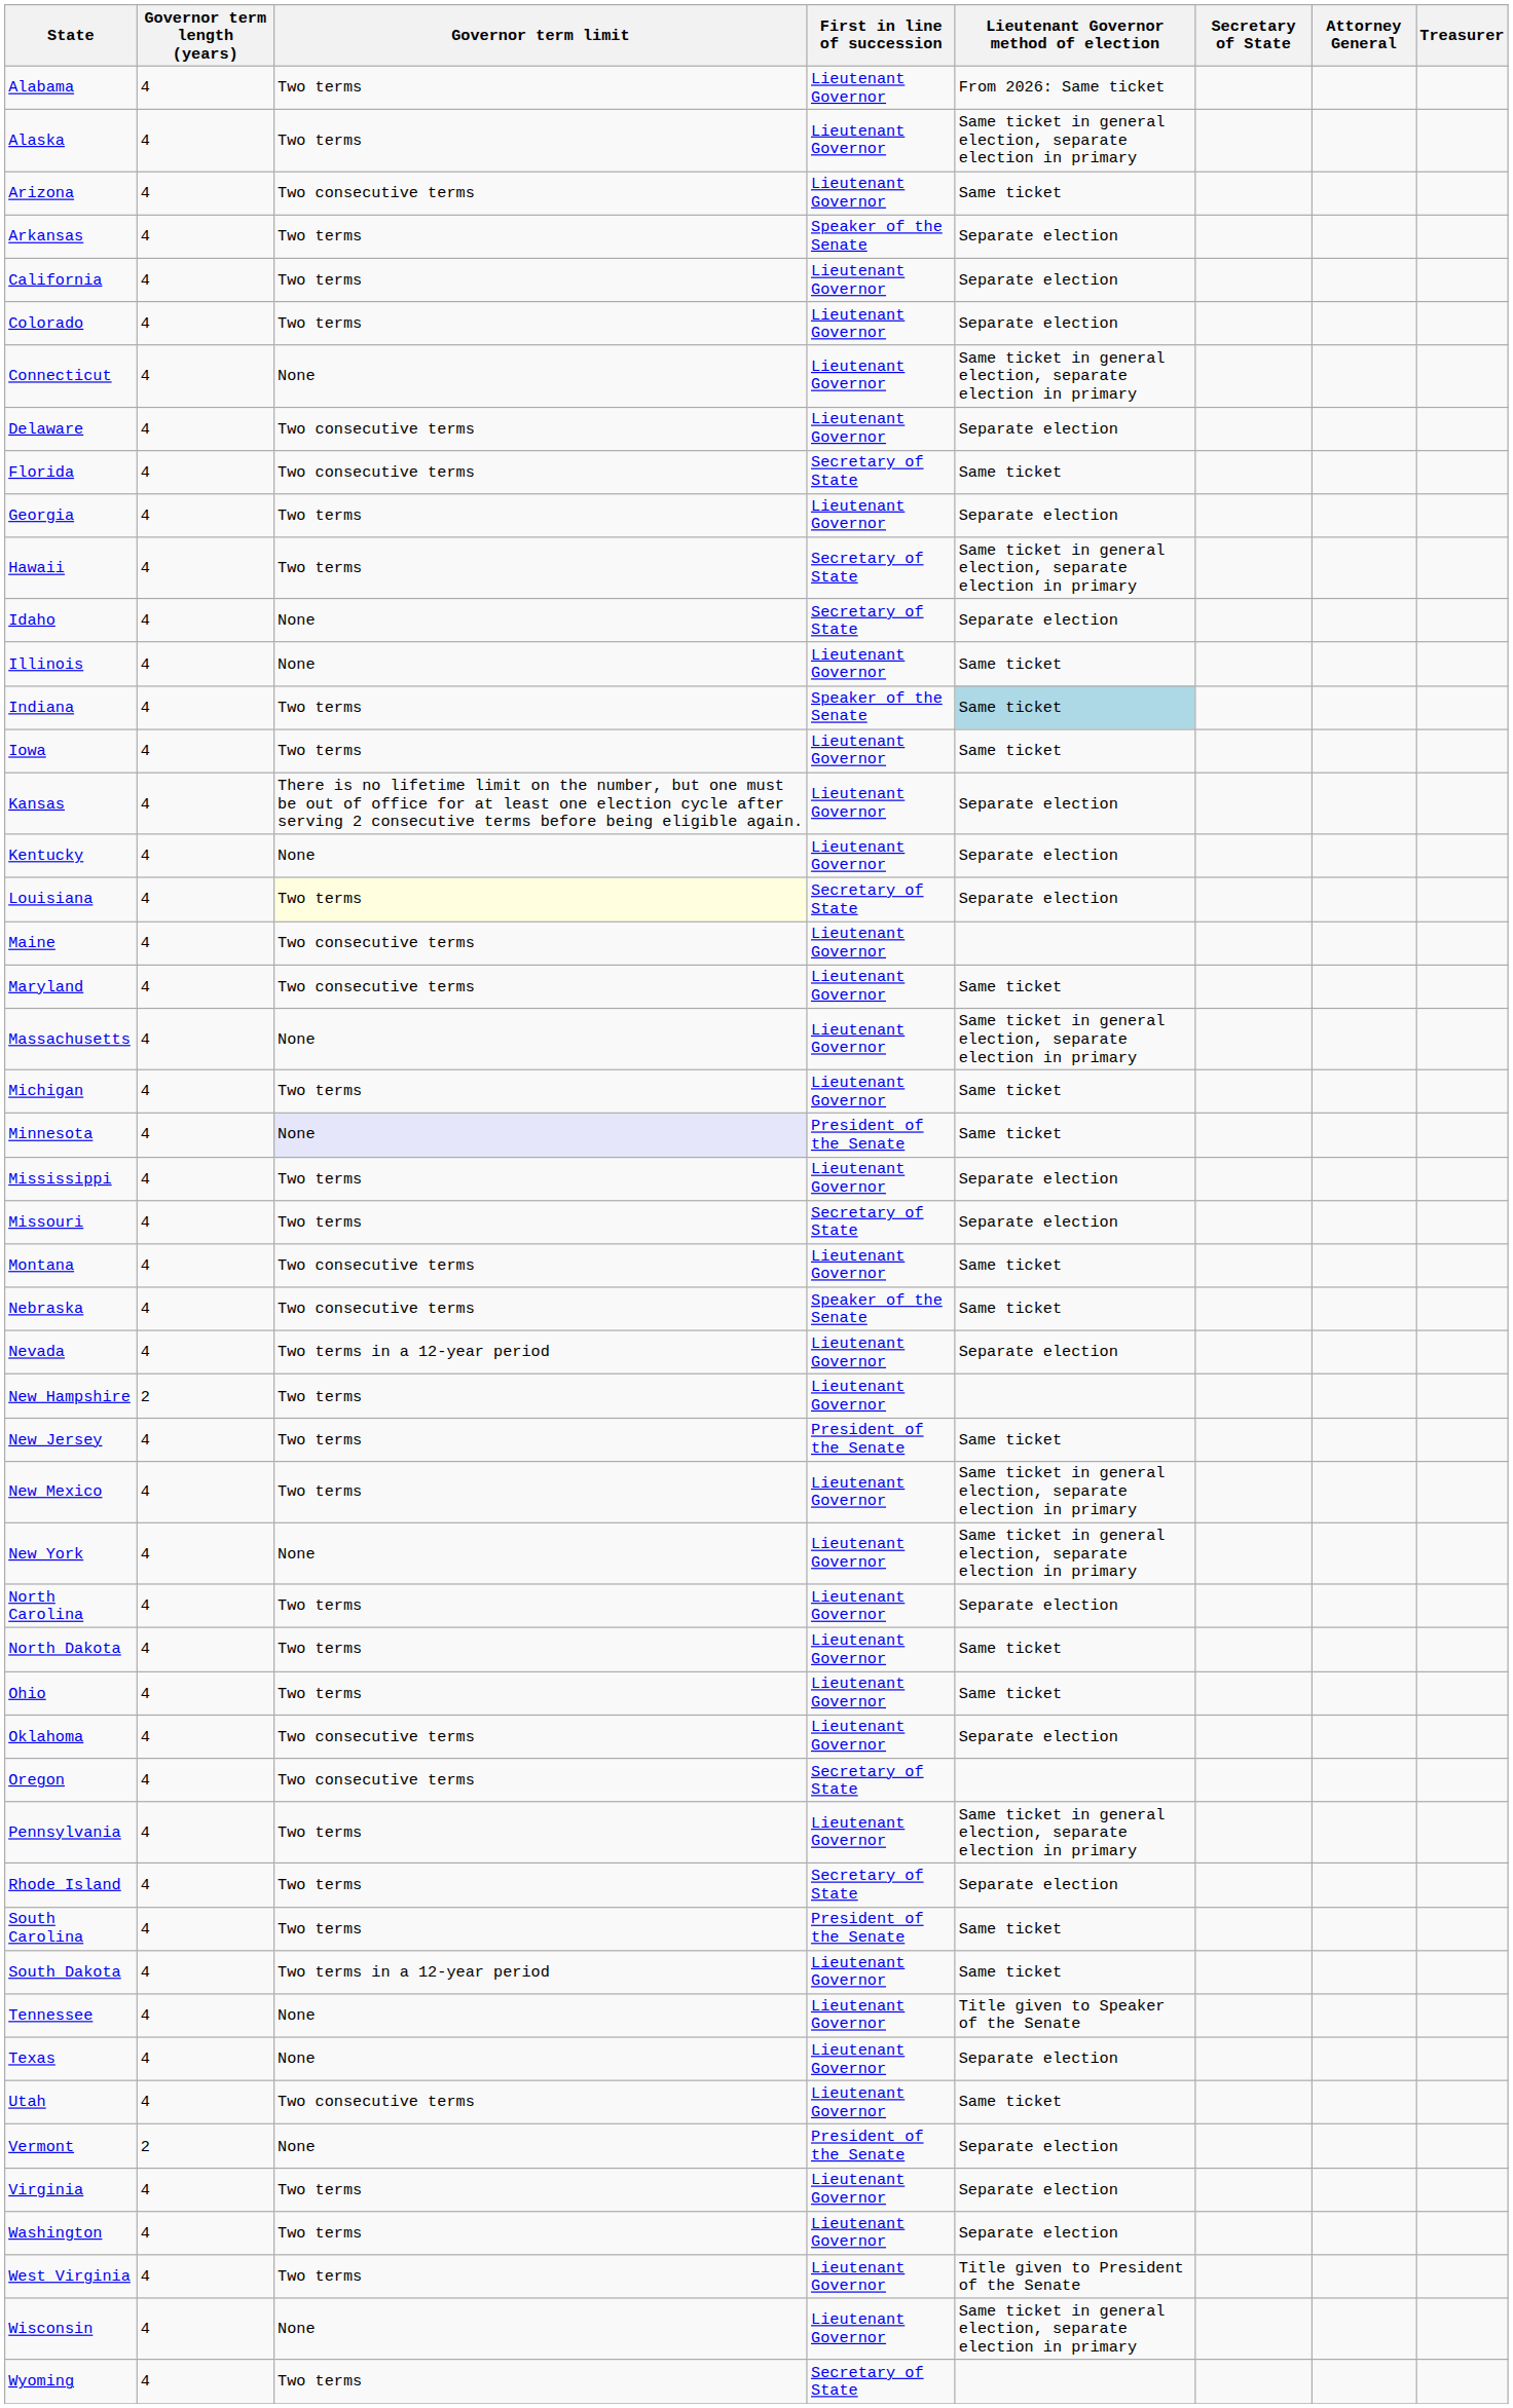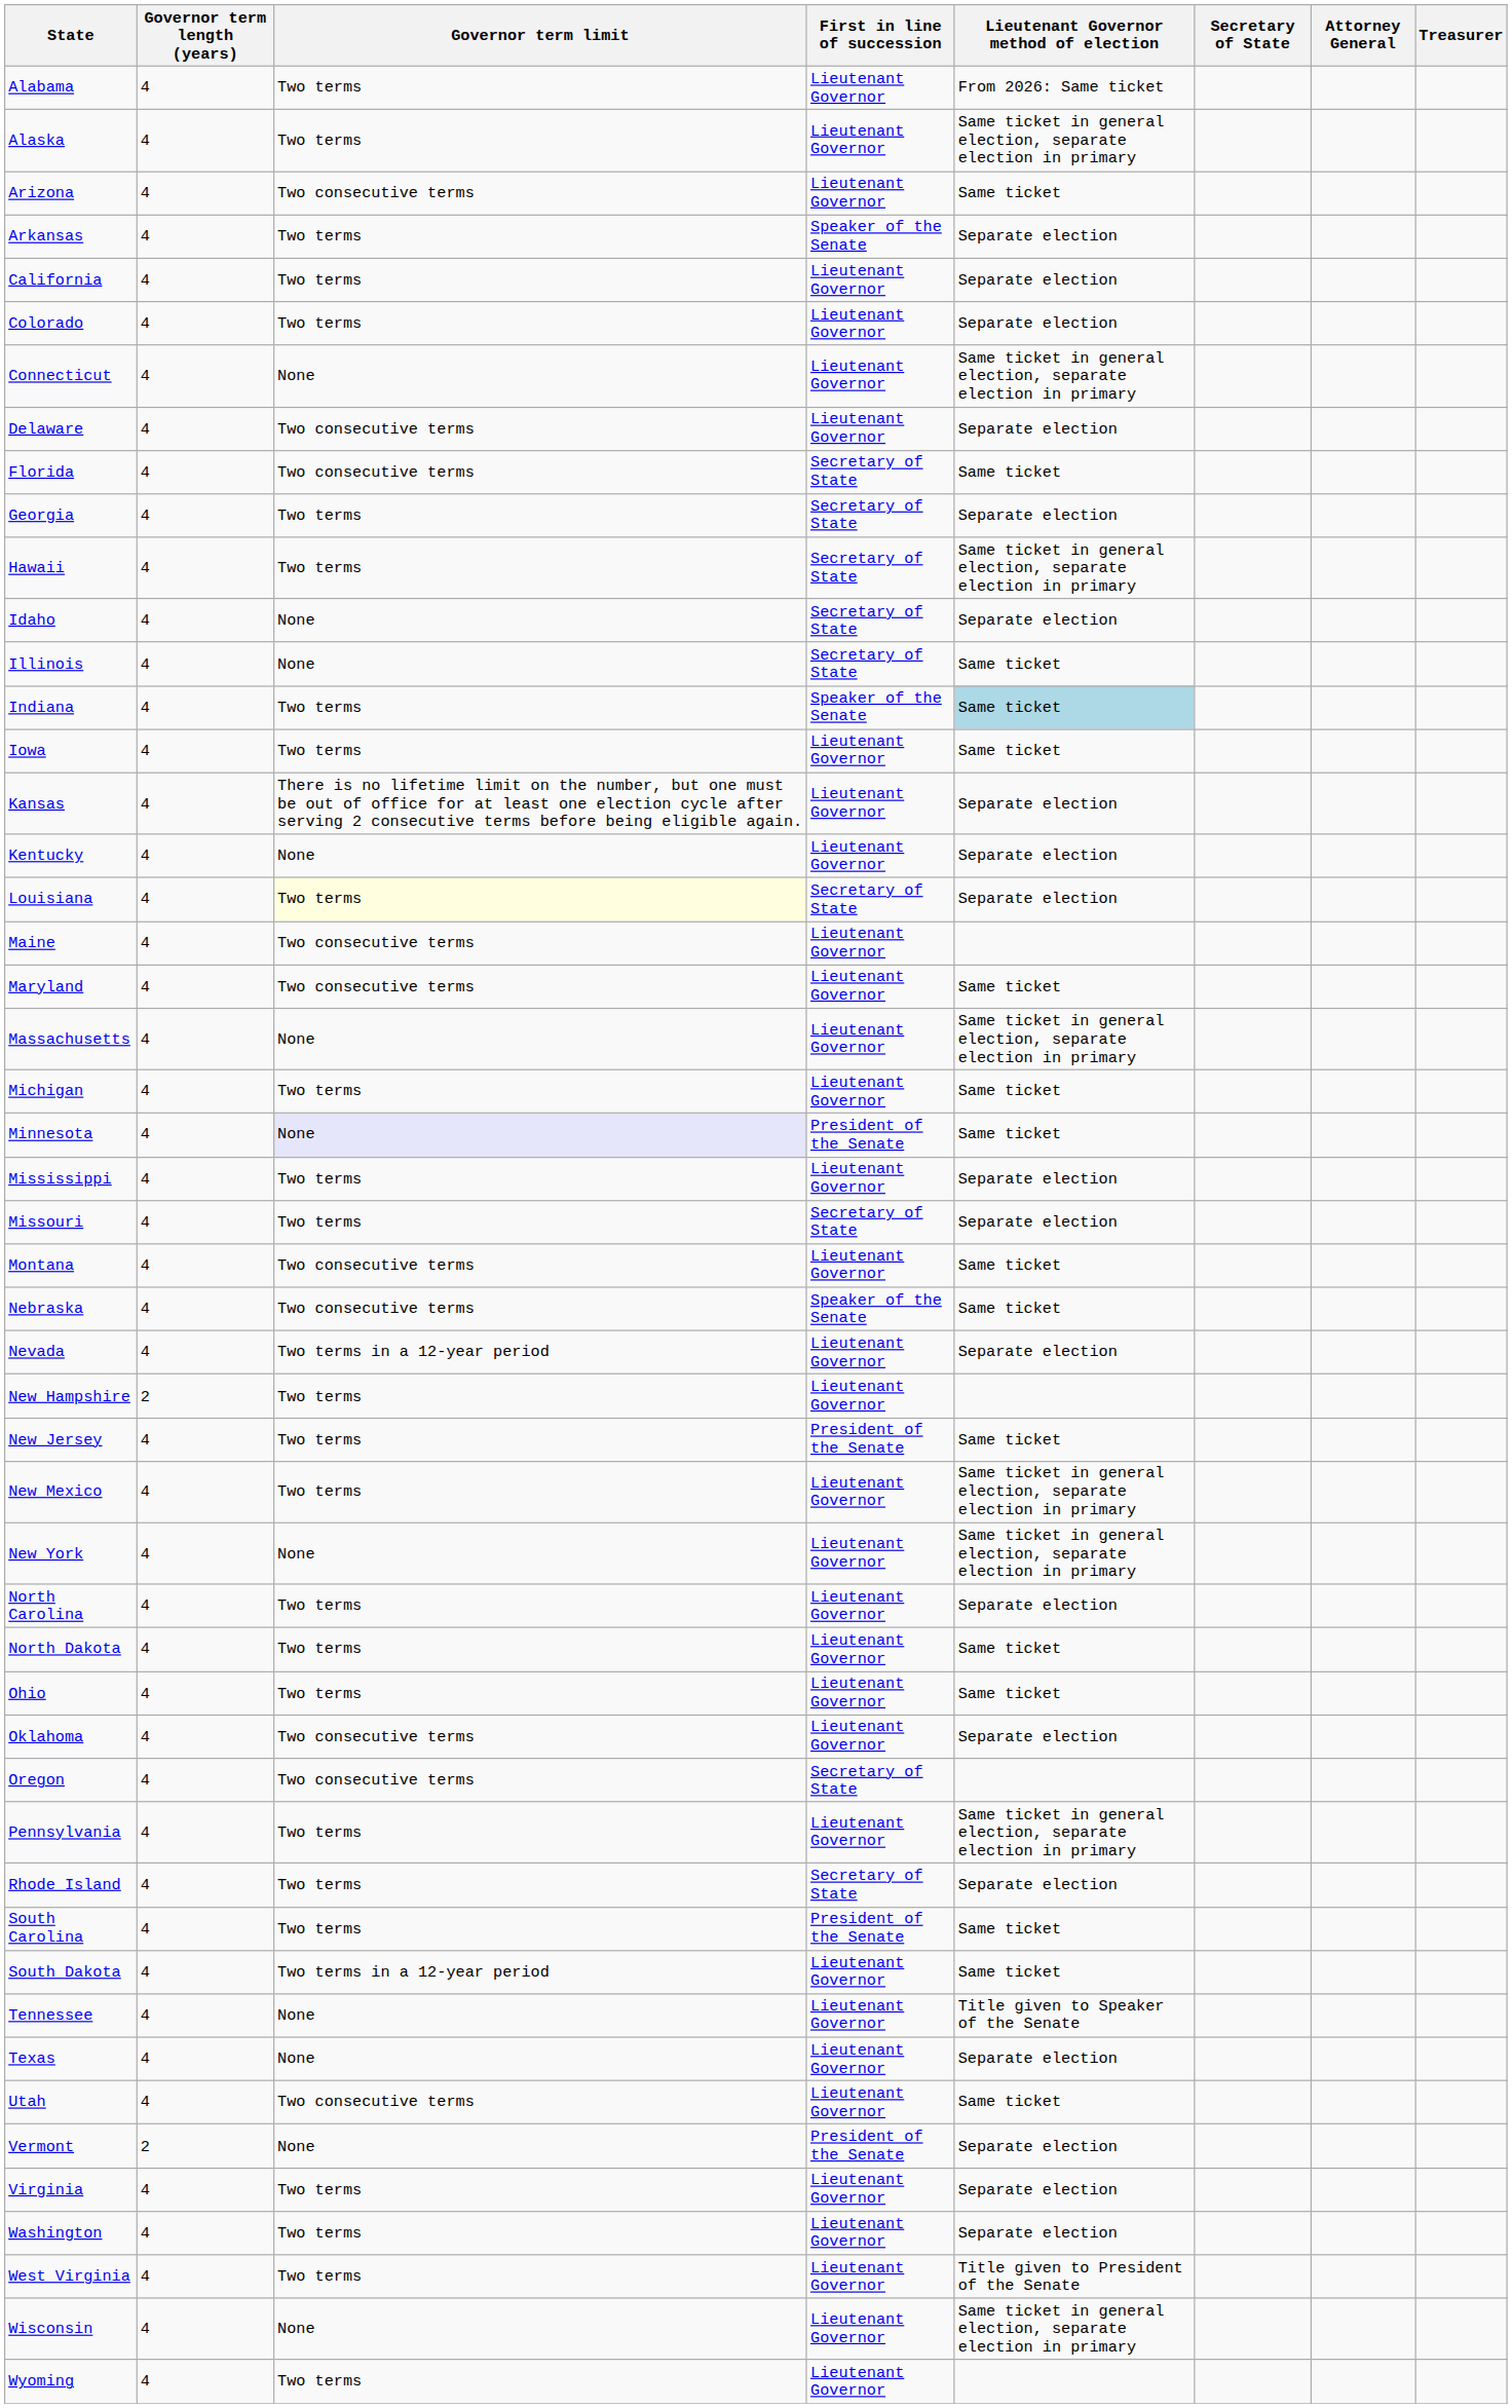Georgia | First in line of succession: Lieutenant Governor -> Secretary of State
Illinois | First in line of succession: Lieutenant Governor -> Secretary of State
Wyoming | First in line of succession: Secretary of State -> Lieutenant Governor
